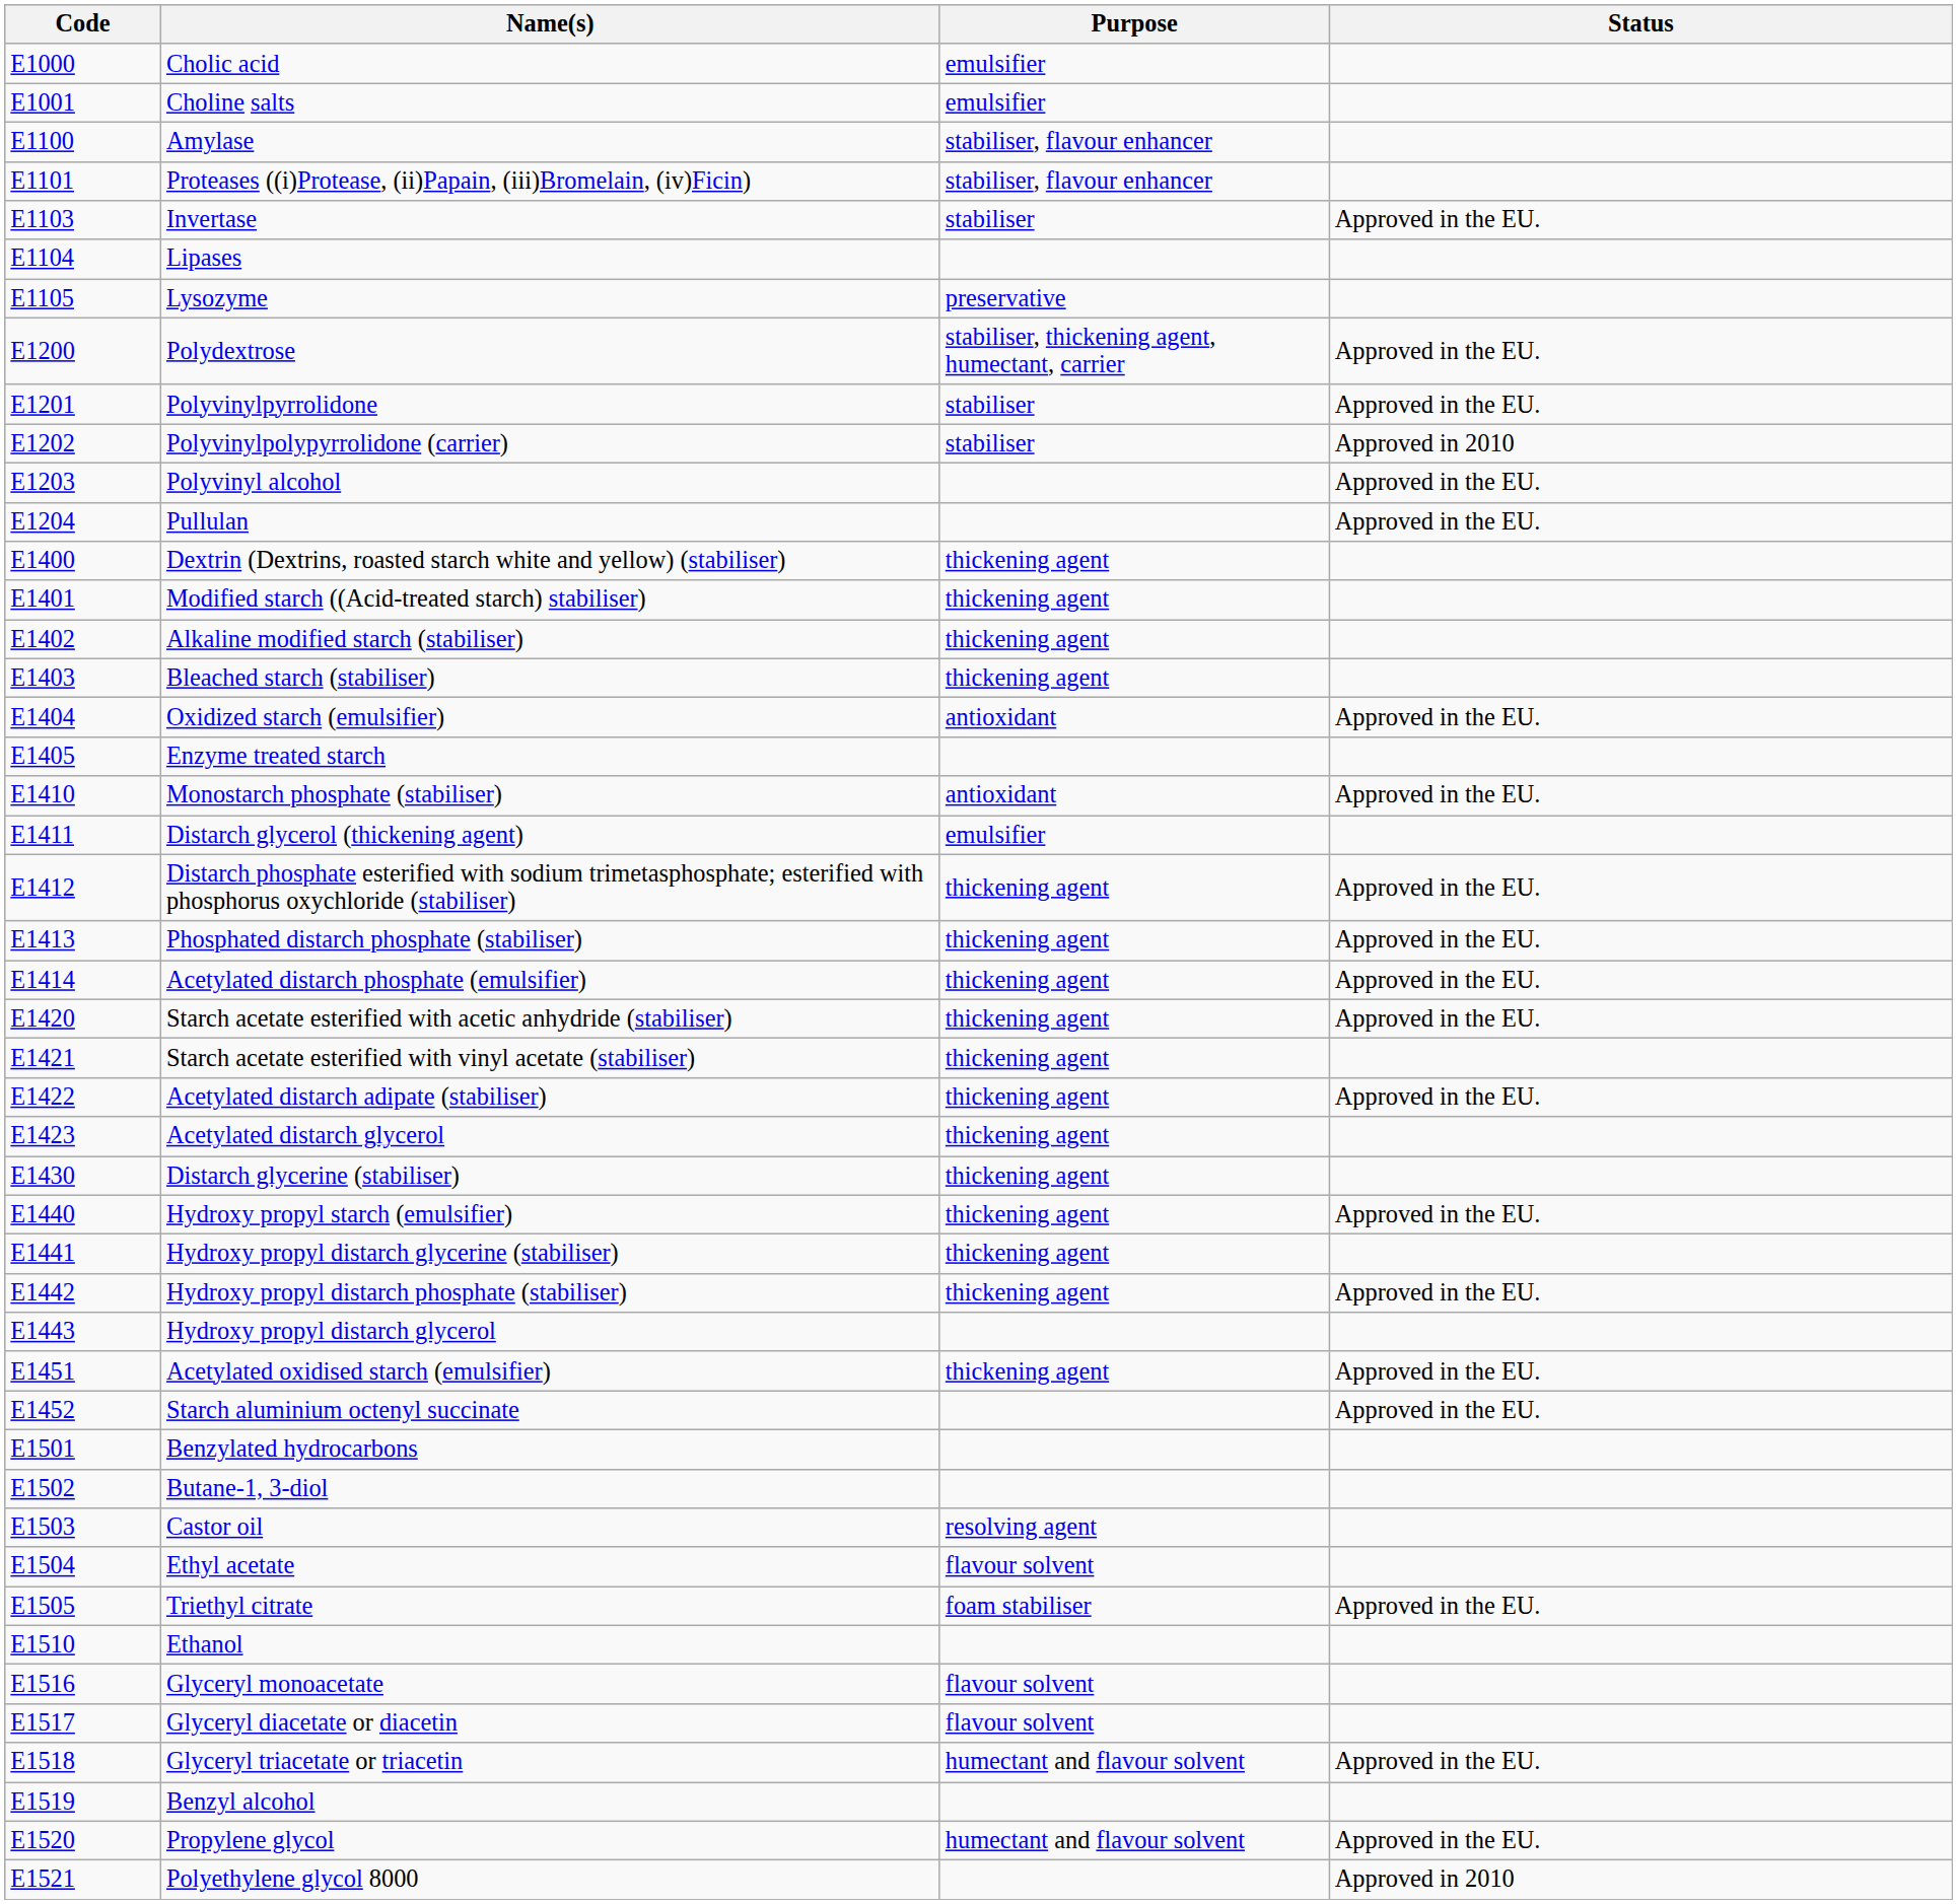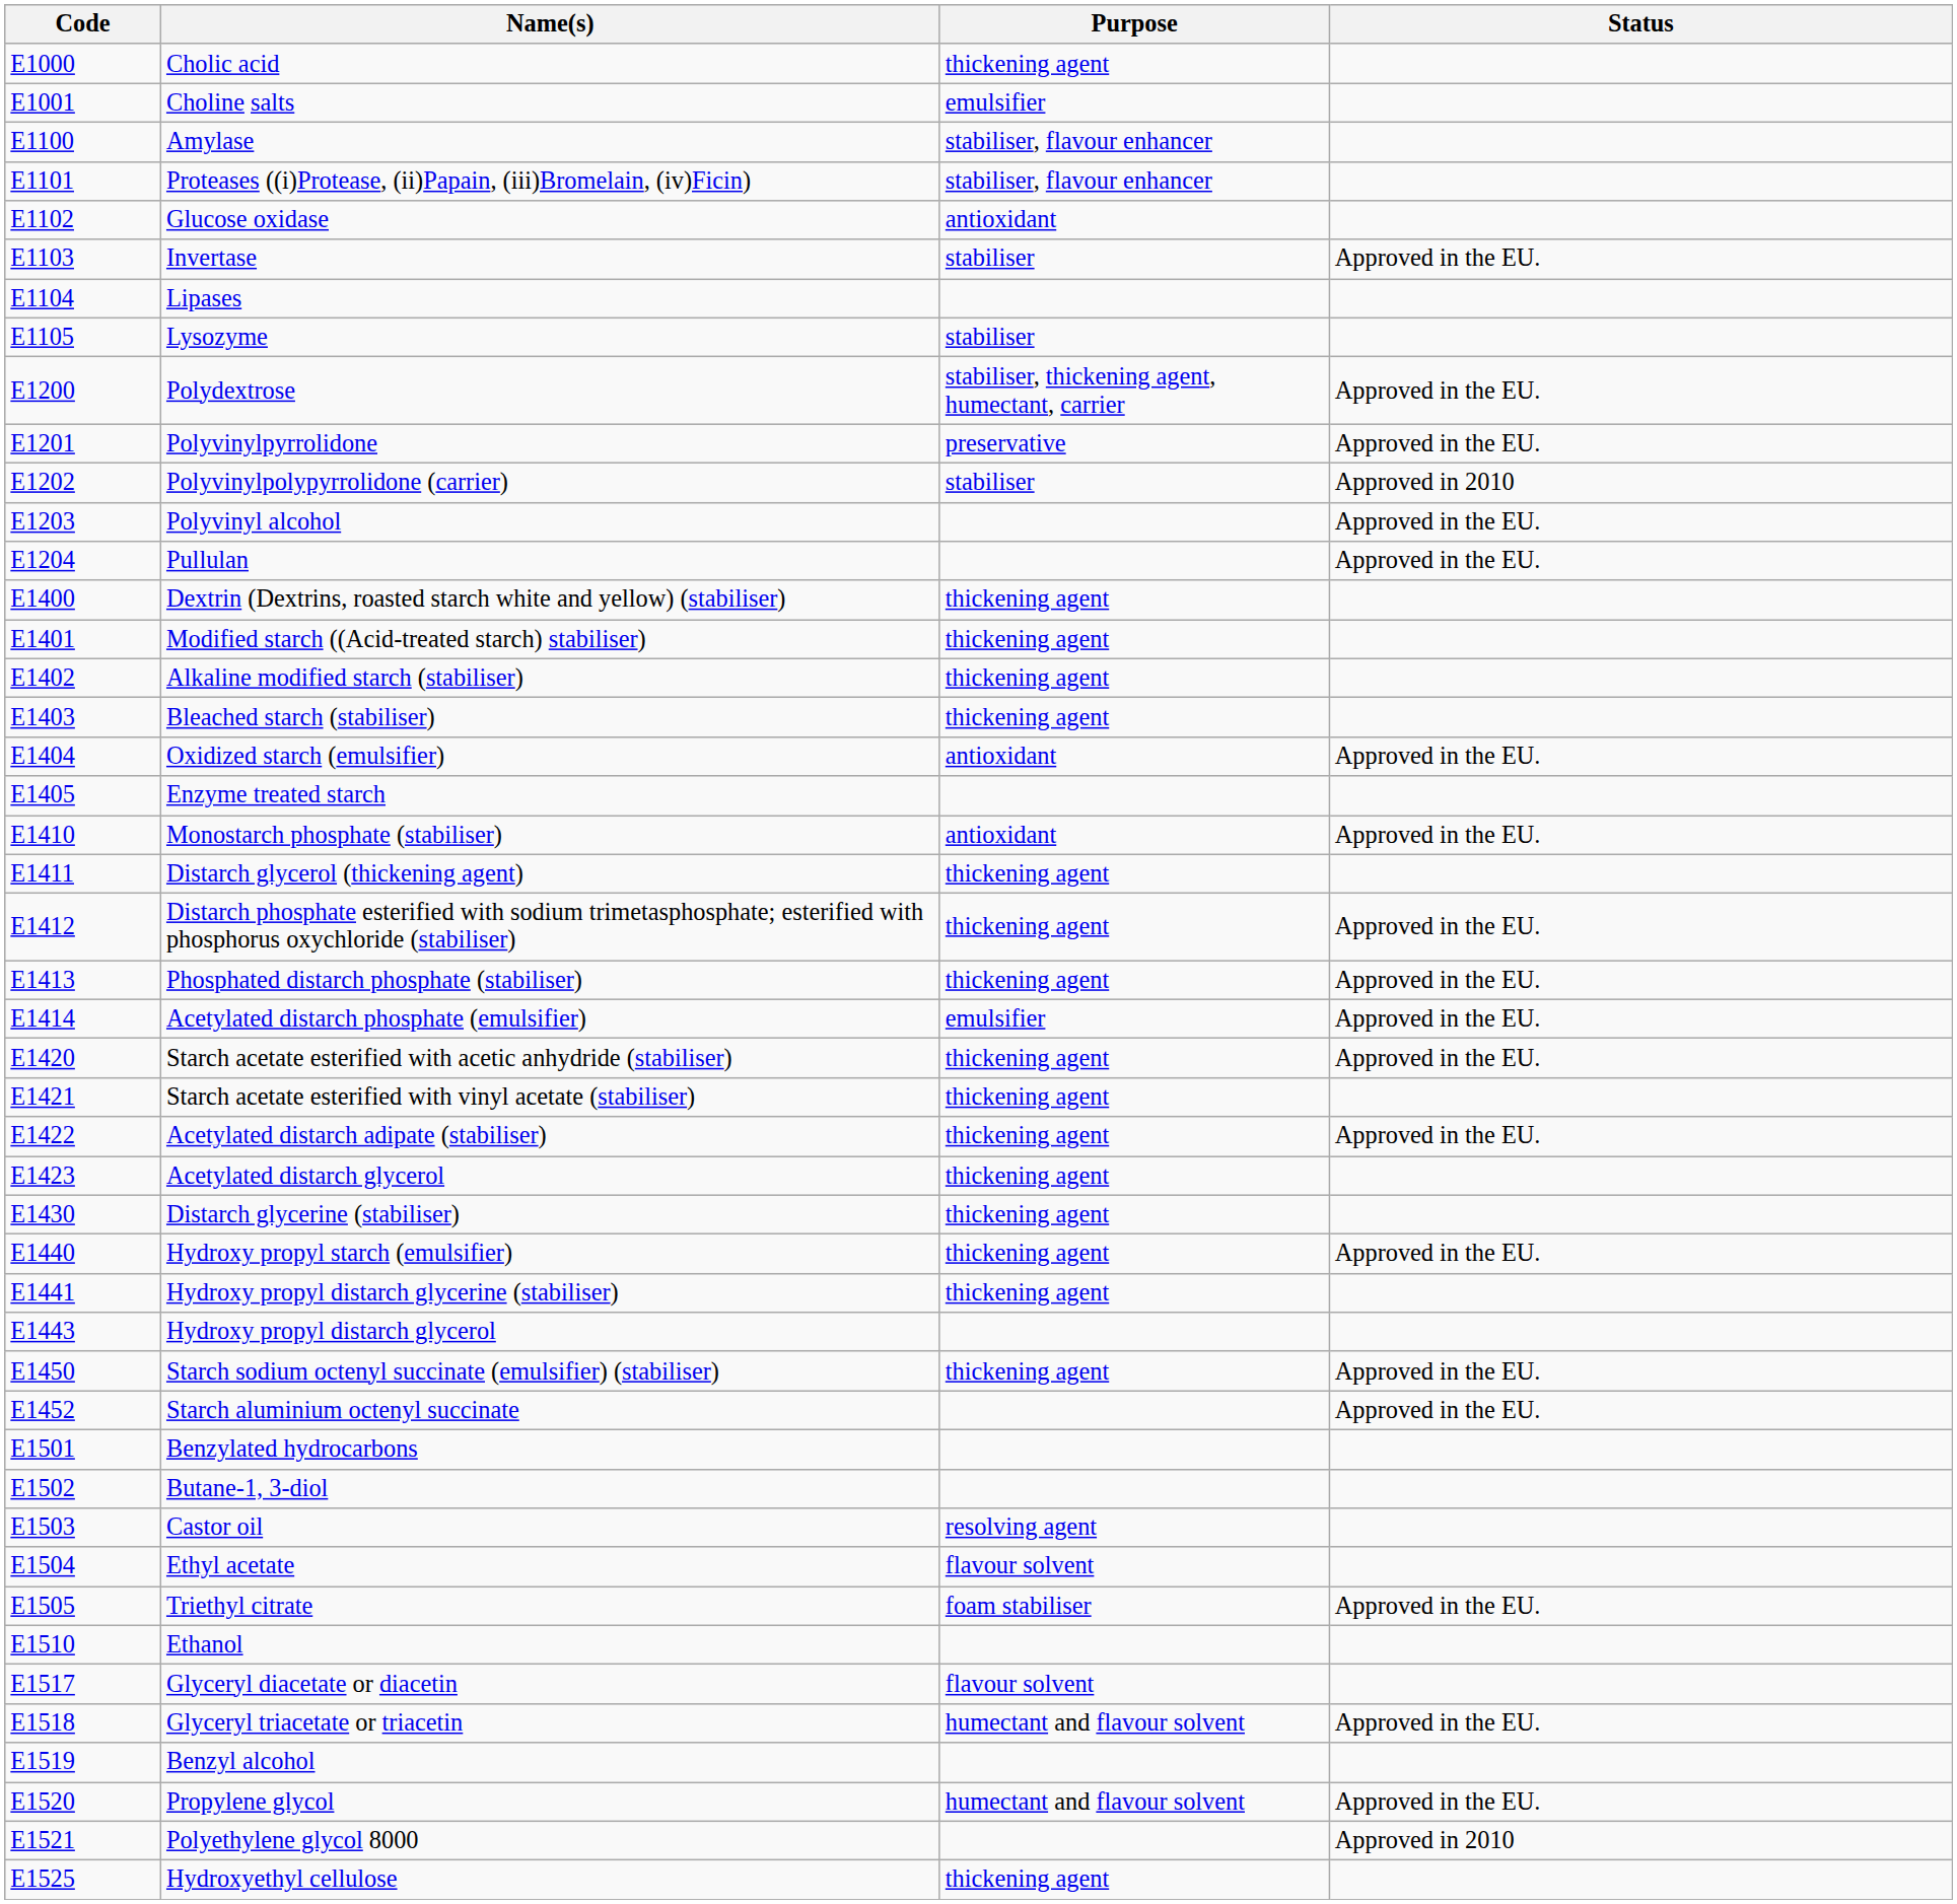Cholic acid | Purpose: emulsifier -> thickening agent
+ row: E1102 | Glucose oxidase | antioxidant
Lysozyme | Purpose: preservative -> stabiliser
Polyvinylpyrrolidone | Purpose: stabiliser -> preservative
Distarch glycerol (thickening agent) | Purpose: emulsifier -> thickening agent
Acetylated distarch phosphate (emulsifier) | Purpose: thickening agent -> emulsifier
- row: E1442 | Hydroxy propyl distarch phosphate (stabiliser) | thickening agent | Approved in the EU.
+ row: E1450 | Starch sodium octenyl succinate (emulsifier) (stabiliser) | thickening agent | Approved in the EU.
- row: E1451 | Acetylated oxidised starch (emulsifier) | thickening agent | Approved in the EU.
- row: E1516 | Glyceryl monoacetate | flavour solvent
+ row: E1525 | Hydroxyethyl cellulose | thickening agent
